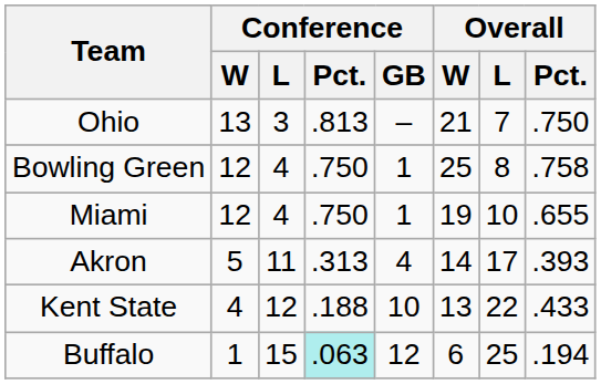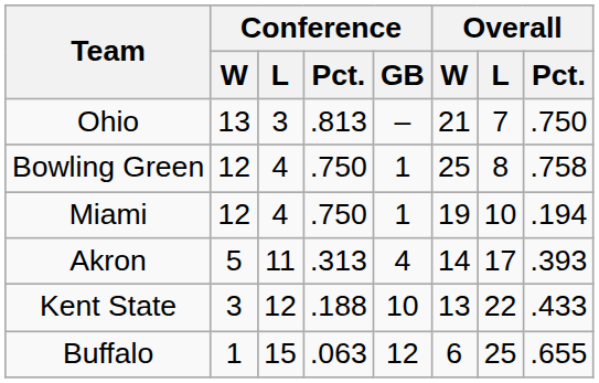Miami | Overall / Pct.: .655 -> .194
Kent State | Conference / W: 4 -> 3
Buffalo | Conference / Pct.: paleturquoise background -> no background
Buffalo | Overall / Pct.: .194 -> .655
